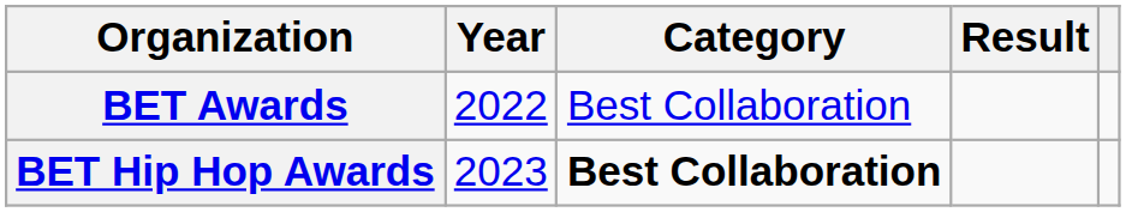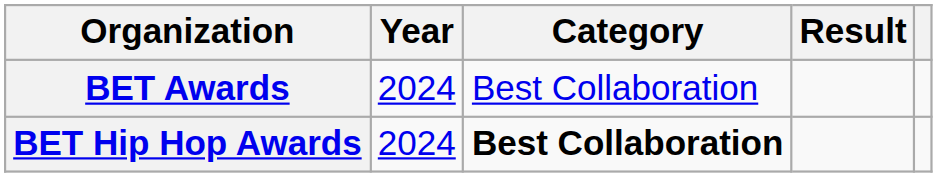BET Awards | Year: 2022 -> 2024
BET Hip Hop Awards | Year: 2023 -> 2024
